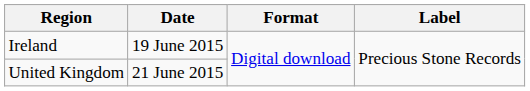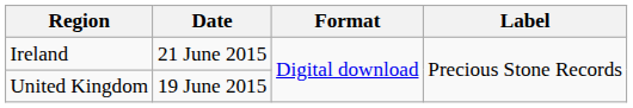Ireland | Date: 19 June 2015 -> 21 June 2015
United Kingdom | Date: 21 June 2015 -> 19 June 2015
